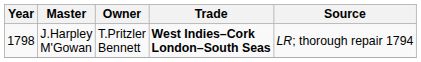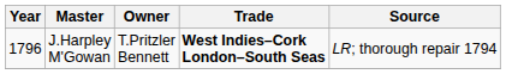J.Harpley M'Gowan | Year: 1798 -> 1796
